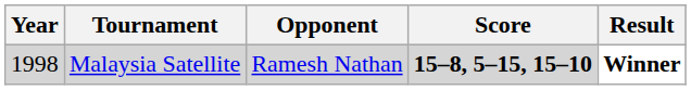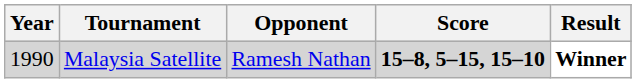Malaysia Satellite | Year: 1998 -> 1990
